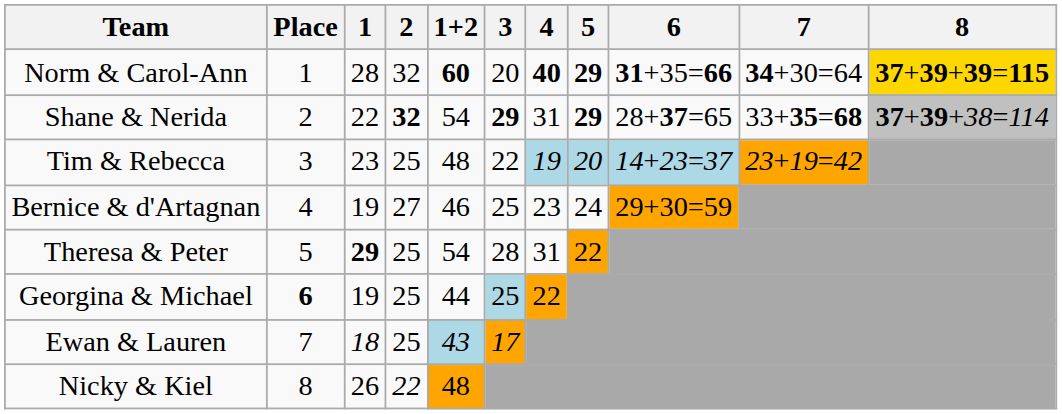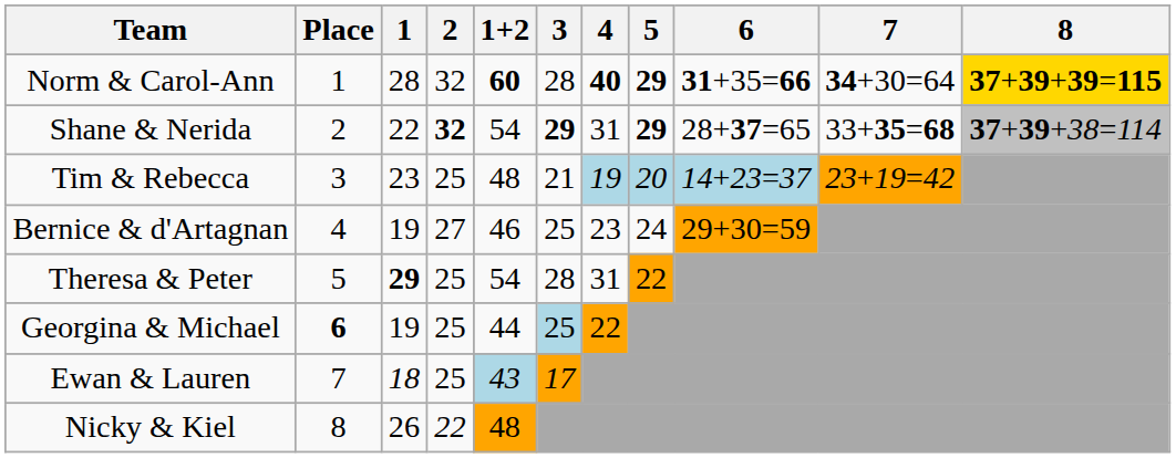Norm & Carol-Ann | 3: 20 -> 28
Tim & Rebecca | 3: 22 -> 21
